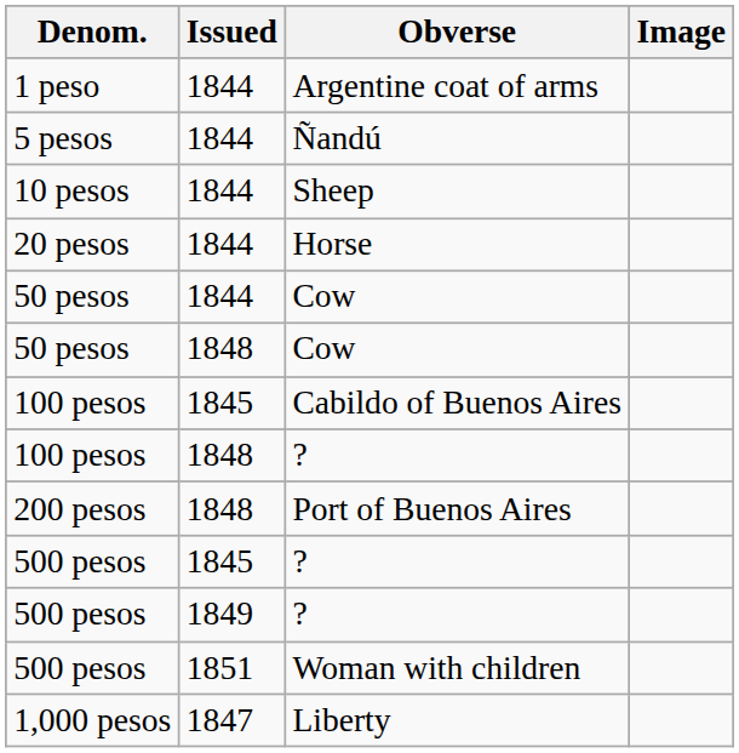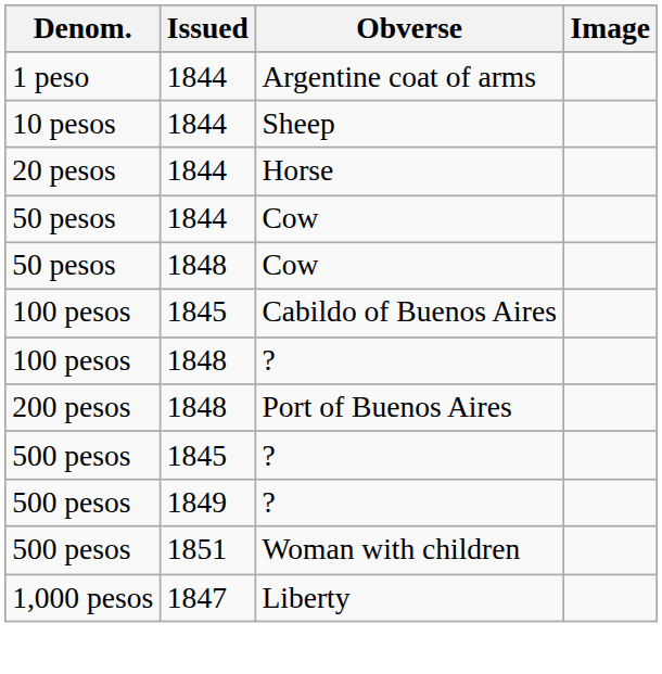- row: 5 pesos | 1844 | Ñandú
